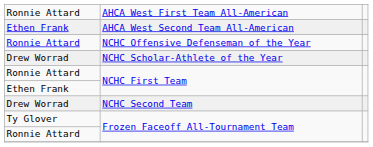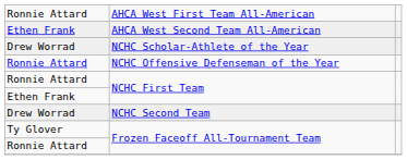rows swapped: NCHC Offensive Defenseman of the Year <-> NCHC Scholar-Athlete of the Year
